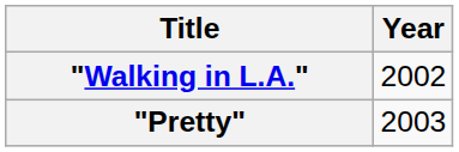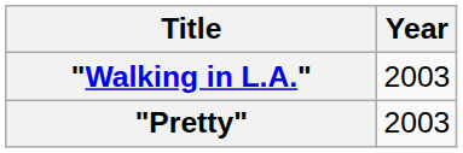"Walking in L.A." | Year: 2002 -> 2003
